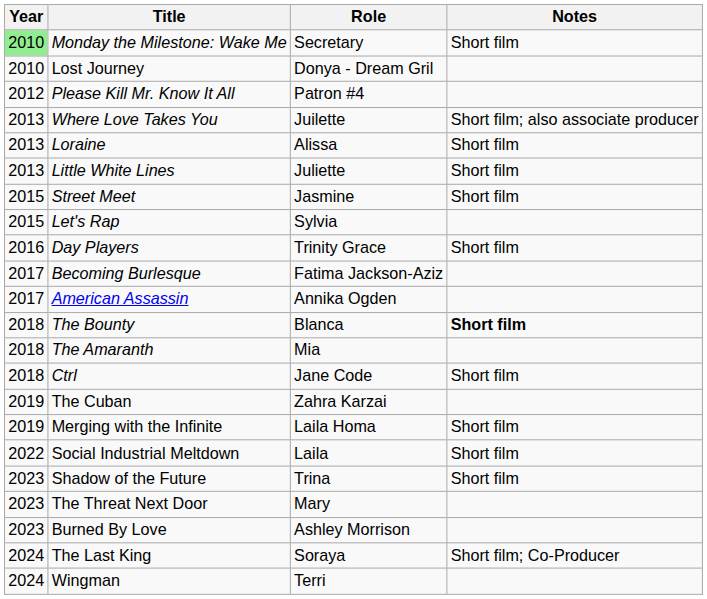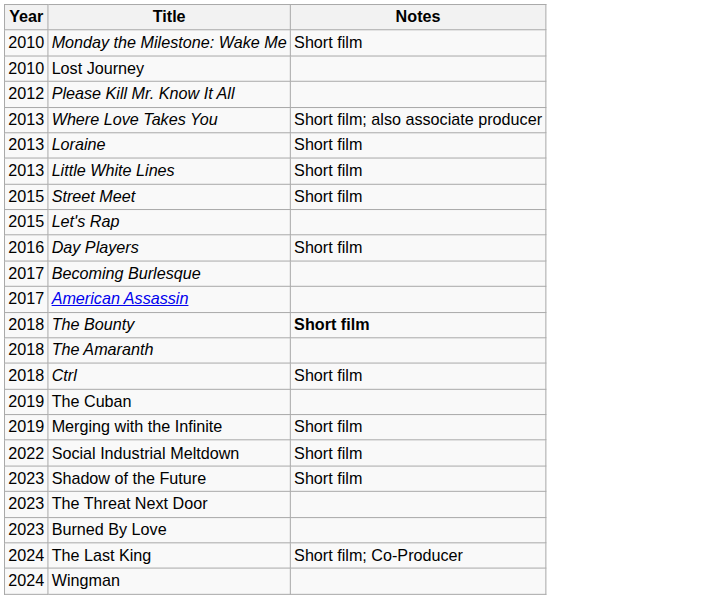- column: Role | Secretary | Donya - Dream Gril | Patron #4 | Juilette | Alissa | Juliette | Jasmine | Sylvia | Trinity Grace | Fatima Jackson-Aziz | Annika Ogden | Blanca | Mia | Jane Code | Zahra Karzai | Laila Homa | Laila | Trina | Mary | Ashley Morrison | Soraya | Terri
Monday the Milestone: Wake Me | Year: lightgreen background -> no background
